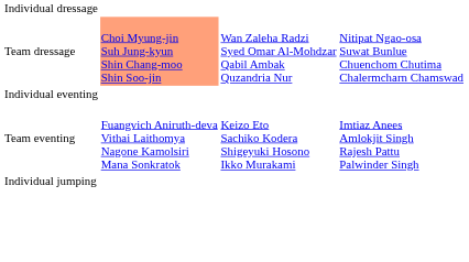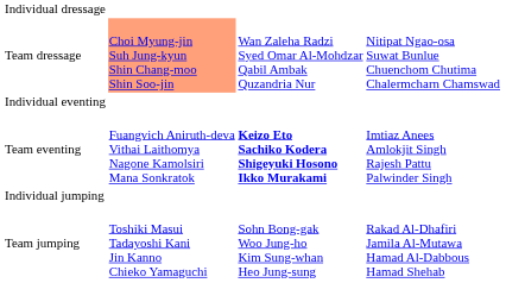Team eventing | column 3: normal -> bold
+ row: Team jumping | Toshiki Masui Tadayoshi Kani Jin Kanno Chieko Yamaguchi | Sohn Bong-gak Woo Jung-ho Kim Sung-whan Heo Jung-sung | Rakad Al-Dhafiri Jamila Al-Mutawa Hamad Al-Dabbous Hamad Shehab
